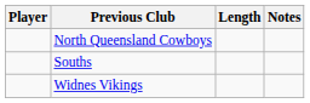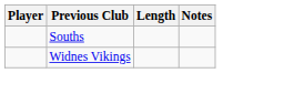- row: North Queensland Cowboys
